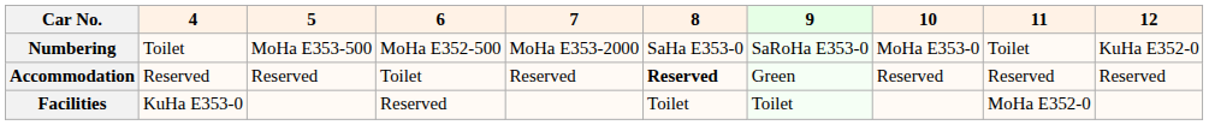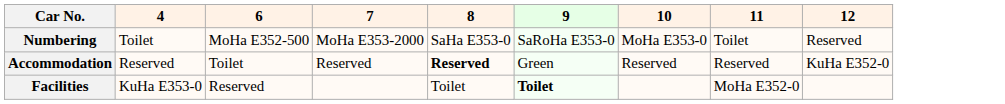- column: 5 | MoHa E353-500 | Reserved
Numbering | 12: KuHa E352-0 -> Reserved
Accommodation | 12: Reserved -> KuHa E352-0
Facilities | 9: normal -> bold
